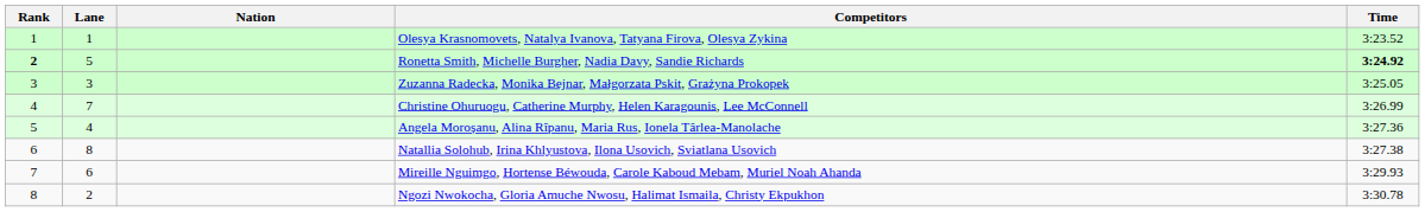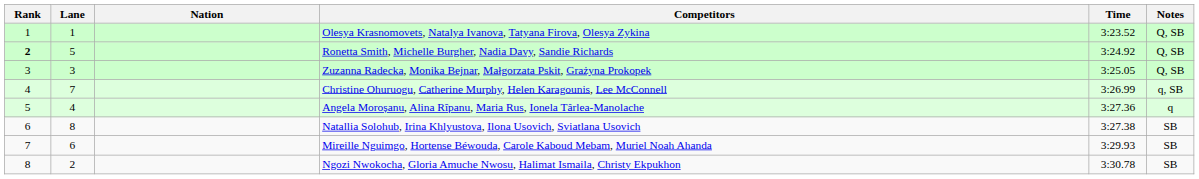+ column: Notes | Q, SB | Q, SB | Q, SB | q, SB | q | SB | SB | SB
Ronetta Smith, Michelle Burgher, Nadia Davy, Sandie Richards | Time: bold -> normal
